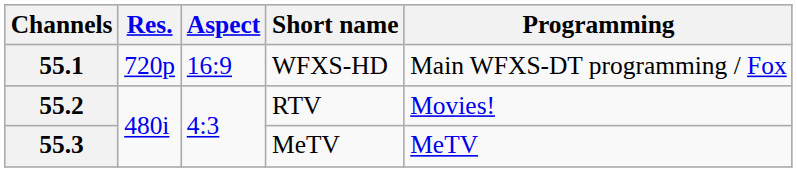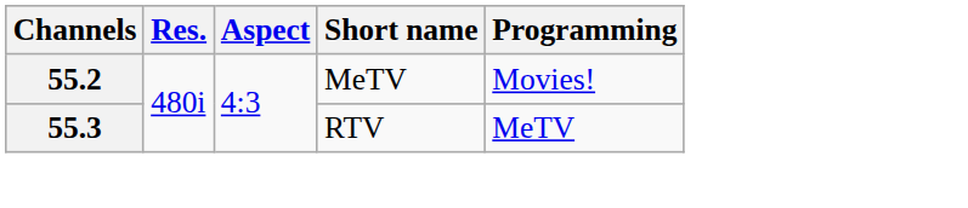- row: 55.1 | 720p | 16:9 | WFXS-HD | Main WFXS-DT programming / Fox
55.2 | Short name: RTV -> MeTV
55.3 | Short name: MeTV -> RTV
